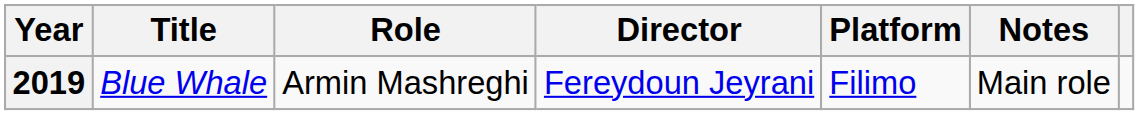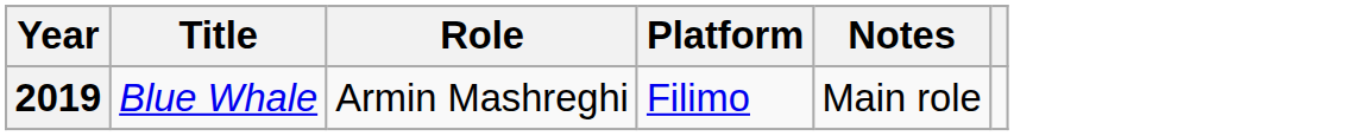- column: Director | Fereydoun Jeyrani
